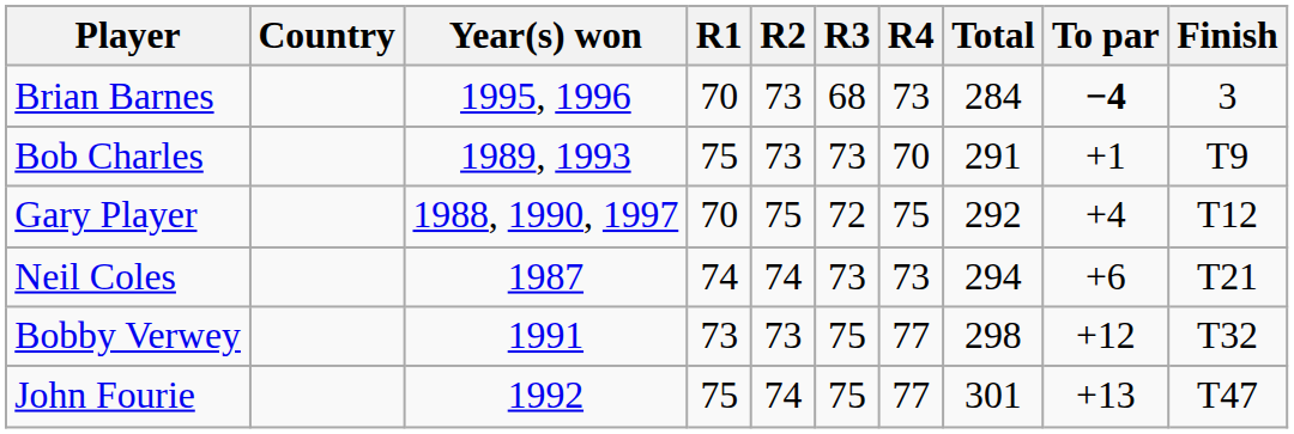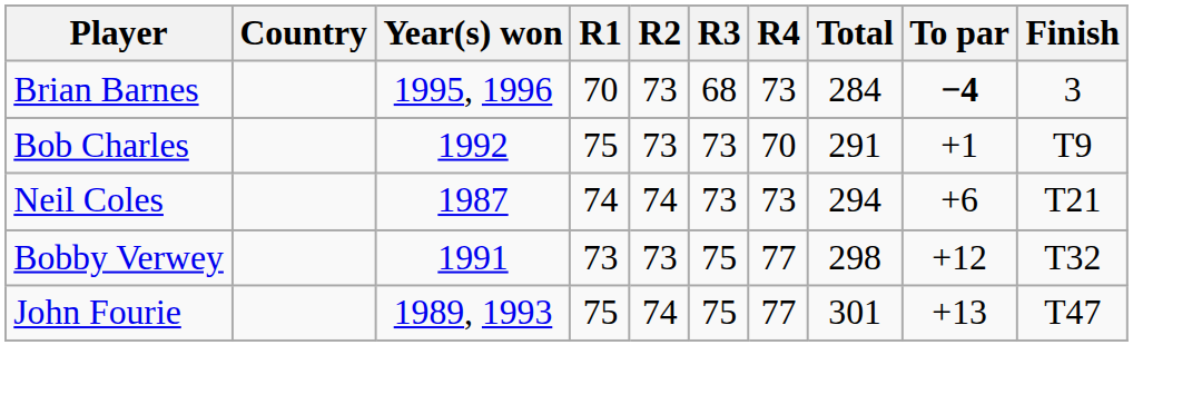Bob Charles | Year(s) won: 1989, 1993 -> 1992
- row: Gary Player | 1988, 1990, 1997 | 70 | 75 | 72 | 75 | 292 | +4 | T12
John Fourie | Year(s) won: 1992 -> 1989, 1993
